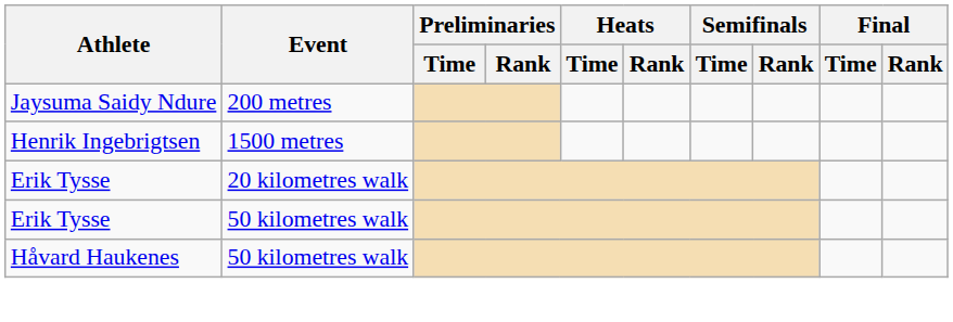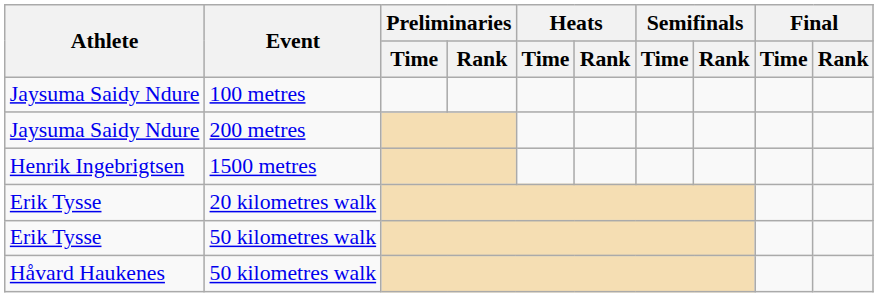+ row: Jaysuma Saidy Ndure | 100 metres
